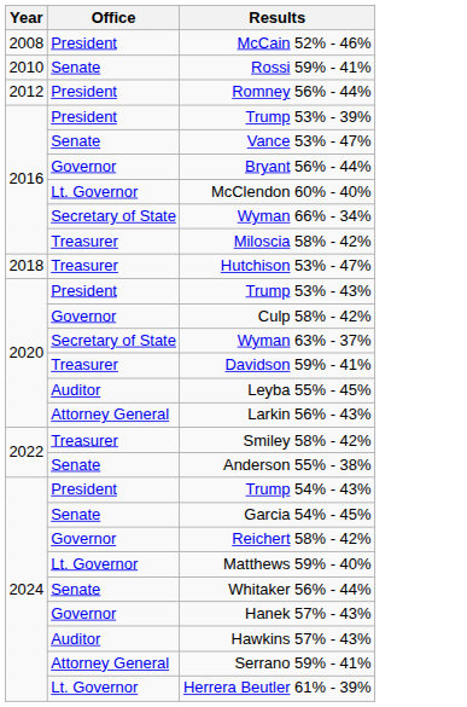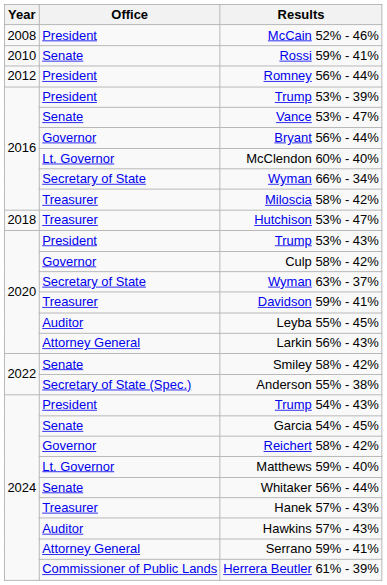Smiley 58% - 42% | Office: Treasurer -> Senate
Anderson 55% - 38% | Office: Senate -> Secretary of State (Spec.)
Hanek 57% - 43% | Office: Governor -> Treasurer
Herrera Beutler 61% - 39% | Office: Lt. Governor -> Commissioner of Public Lands
